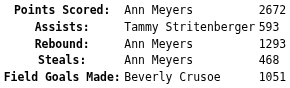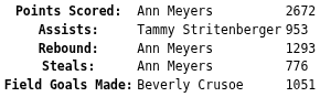Assists: | column 3: 593 -> 953
Steals: | column 3: 468 -> 776
